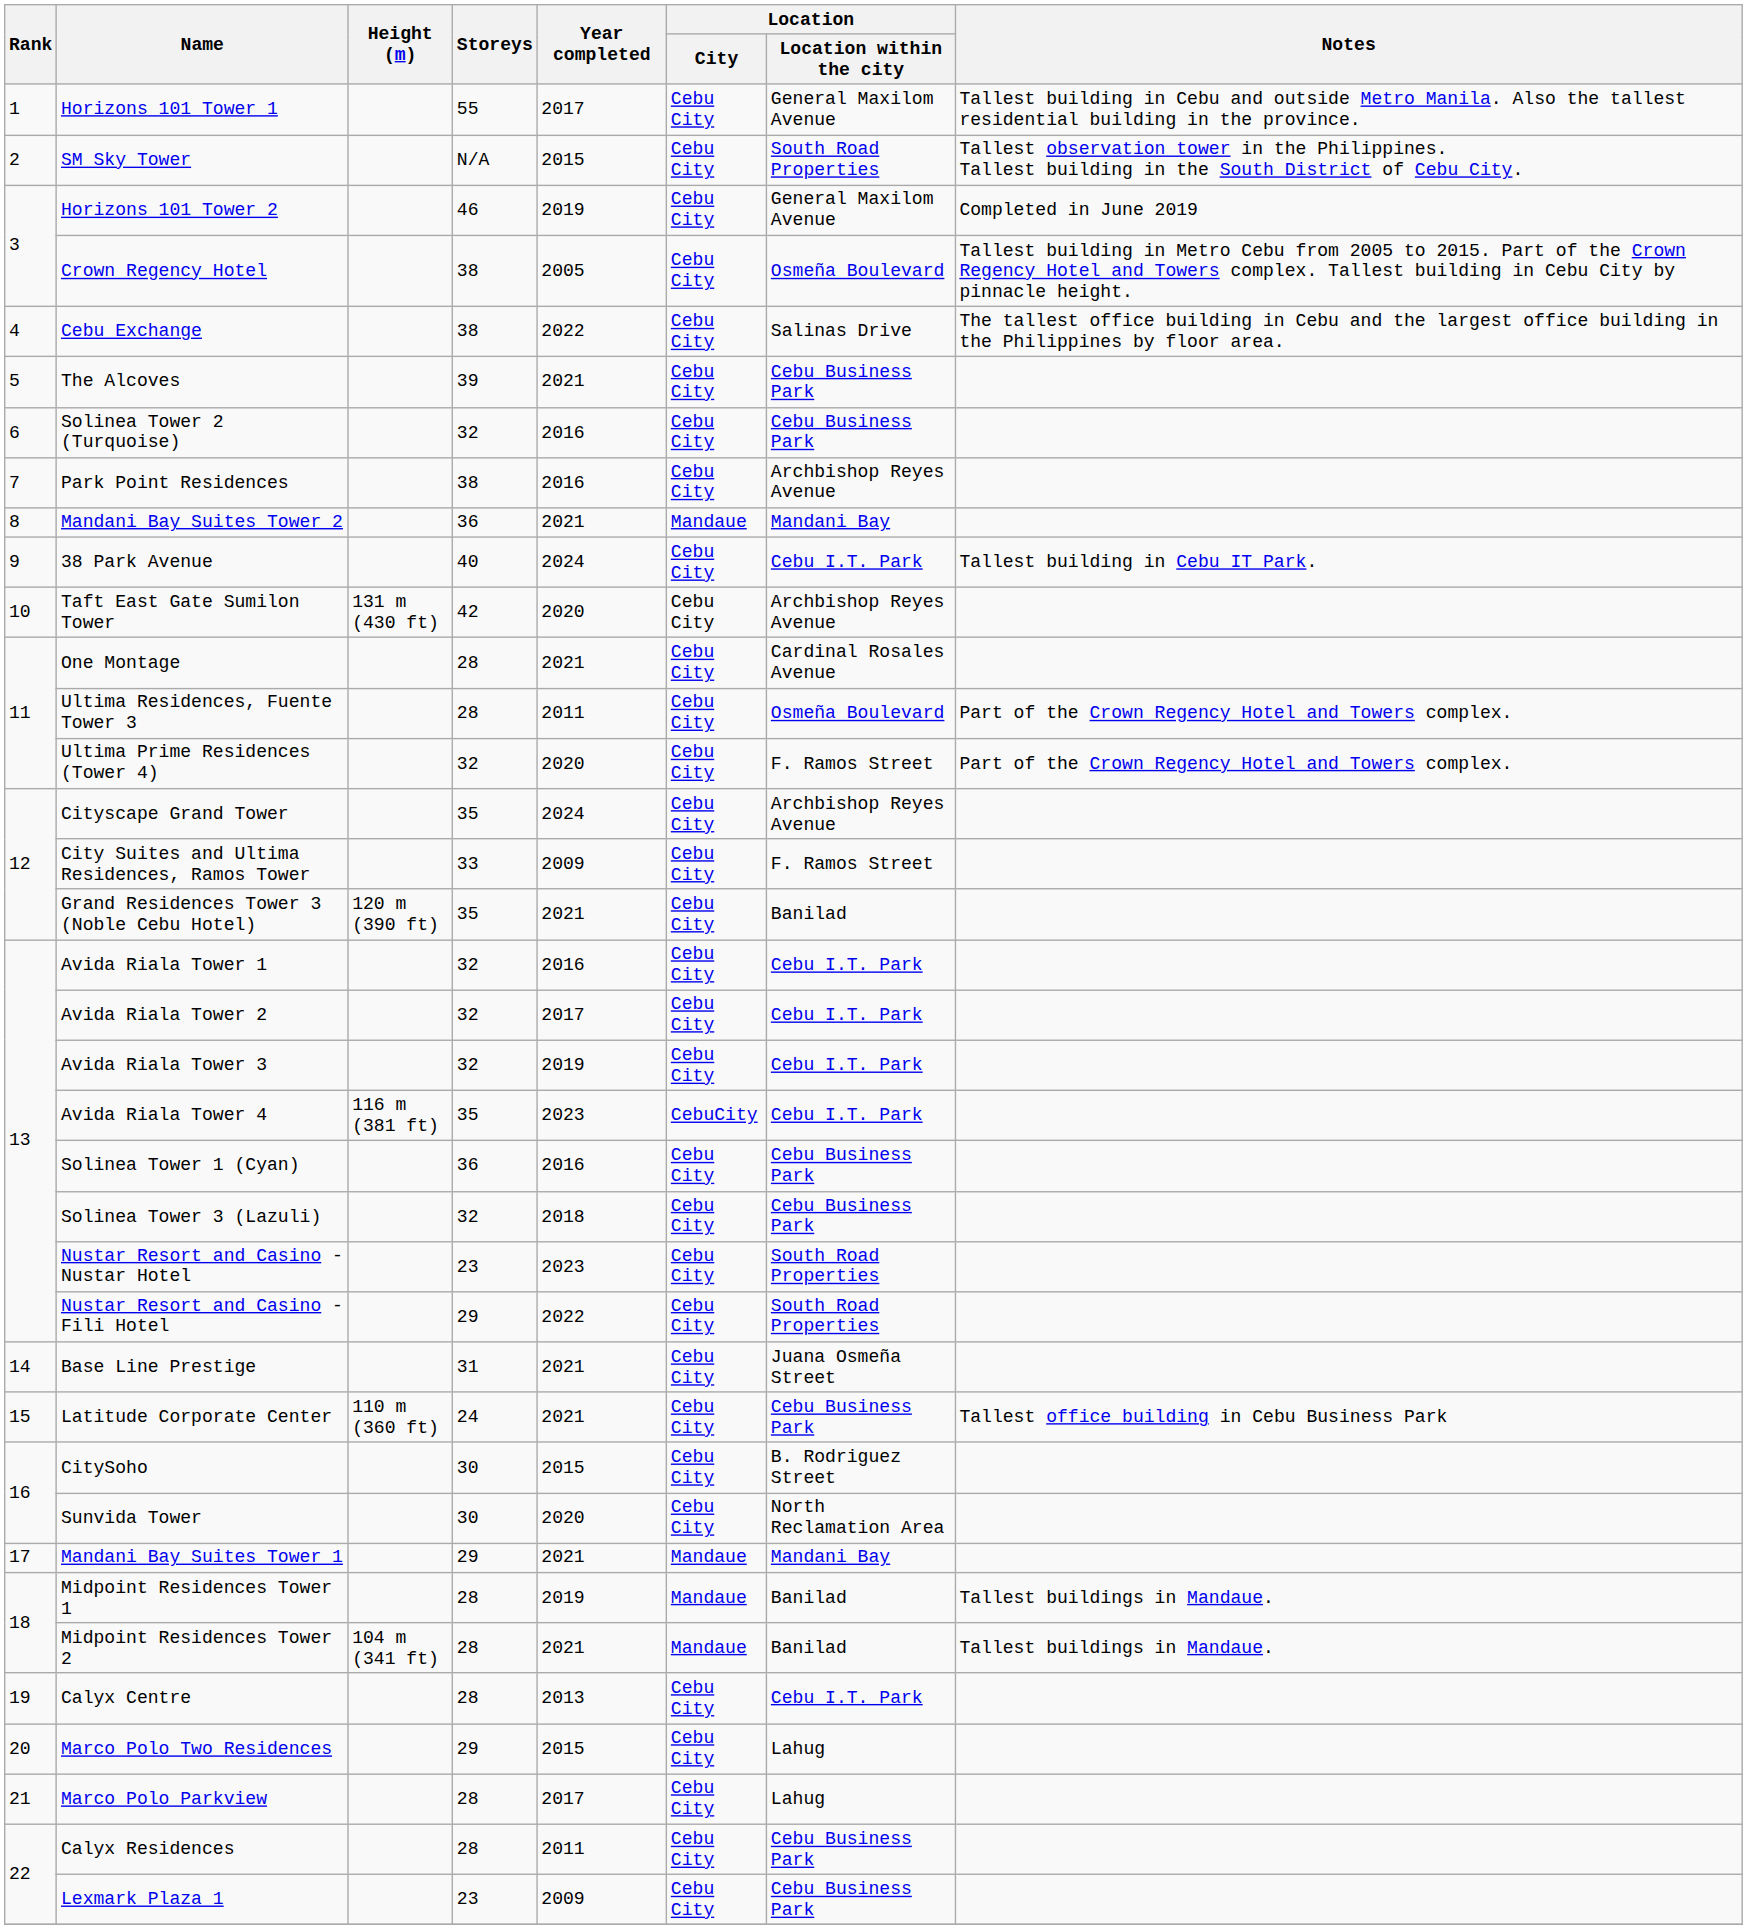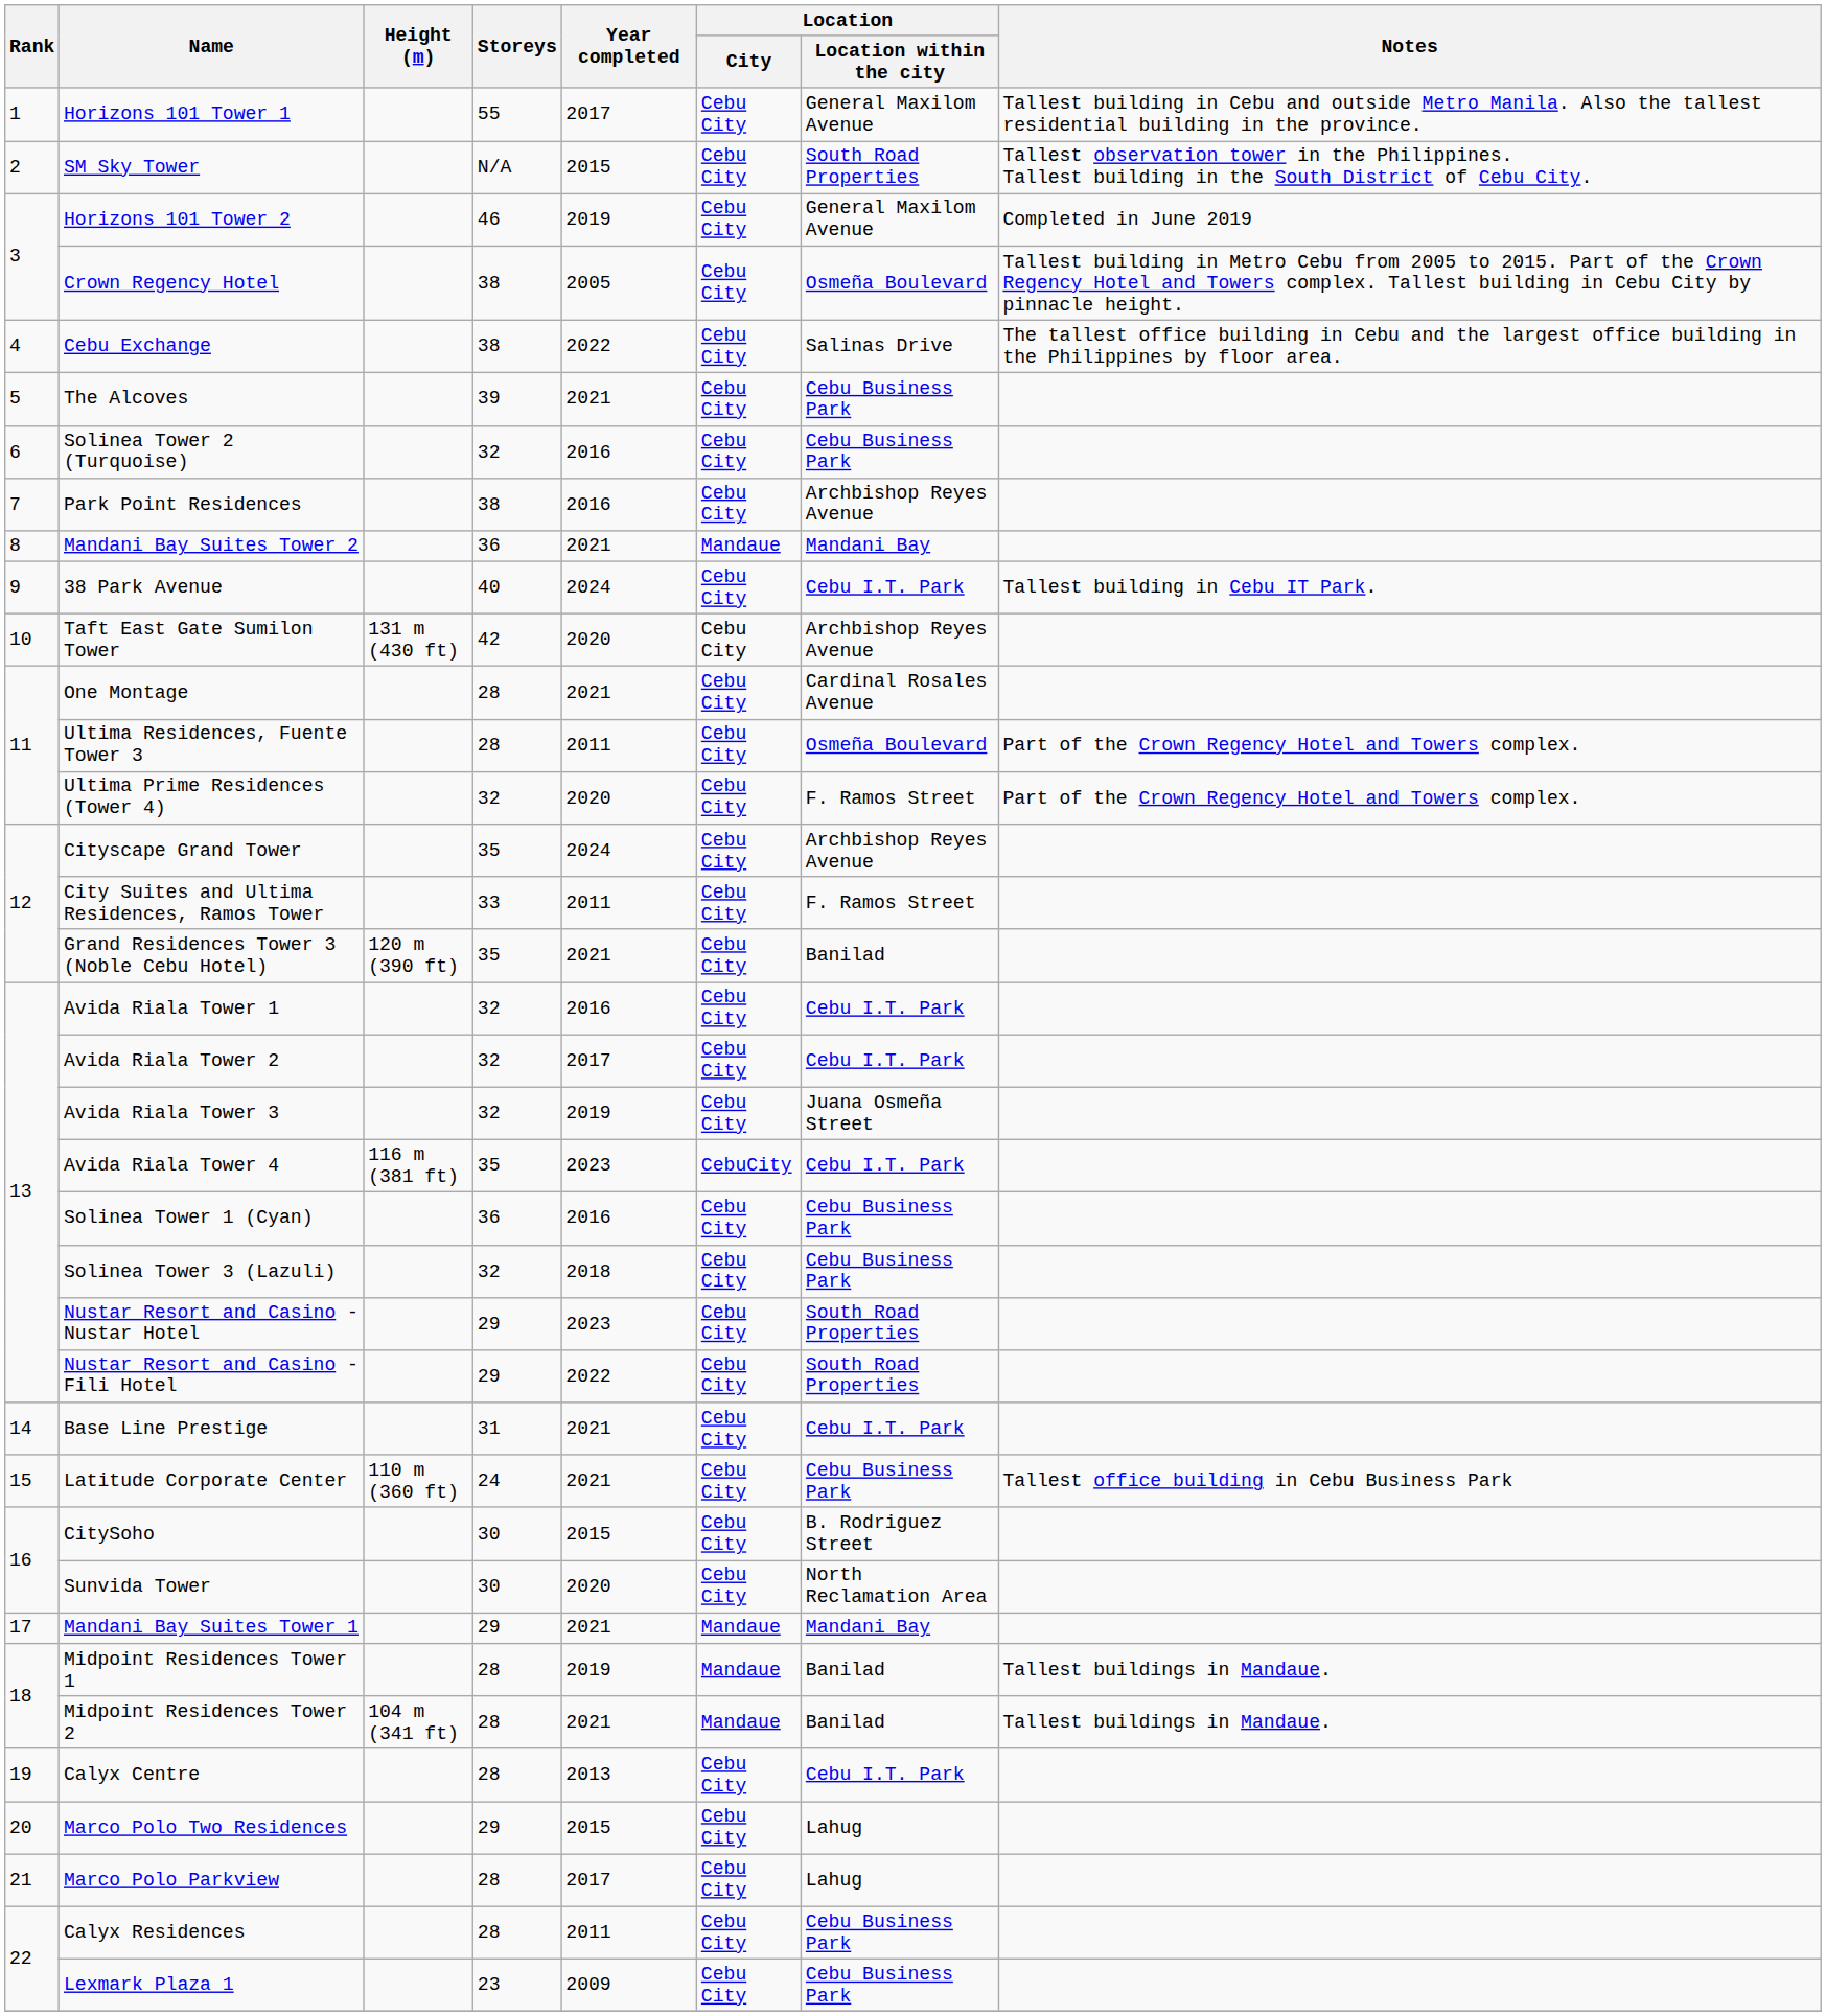City Suites and Ultima Residences, Ramos Tower | Year completed: 2009 -> 2011
Avida Riala Tower 3 | Location / Location within the city: Cebu I.T. Park -> Juana Osmeña Street
Nustar Resort and Casino - Nustar Hotel | Storeys: 23 -> 29
Base Line Prestige | Location / Location within the city: Juana Osmeña Street -> Cebu I.T. Park
